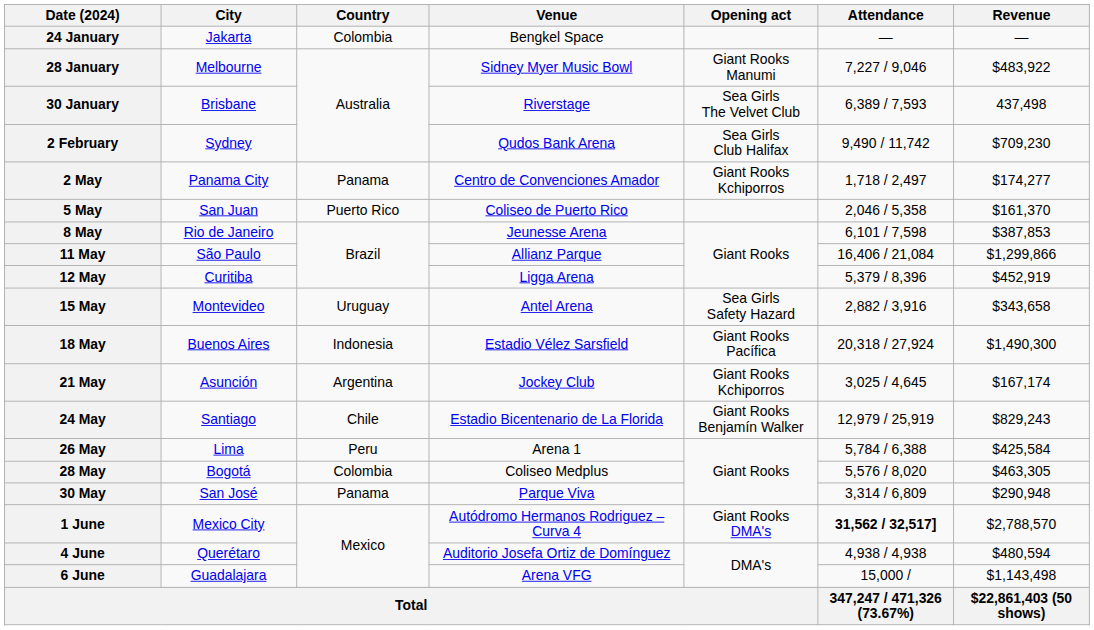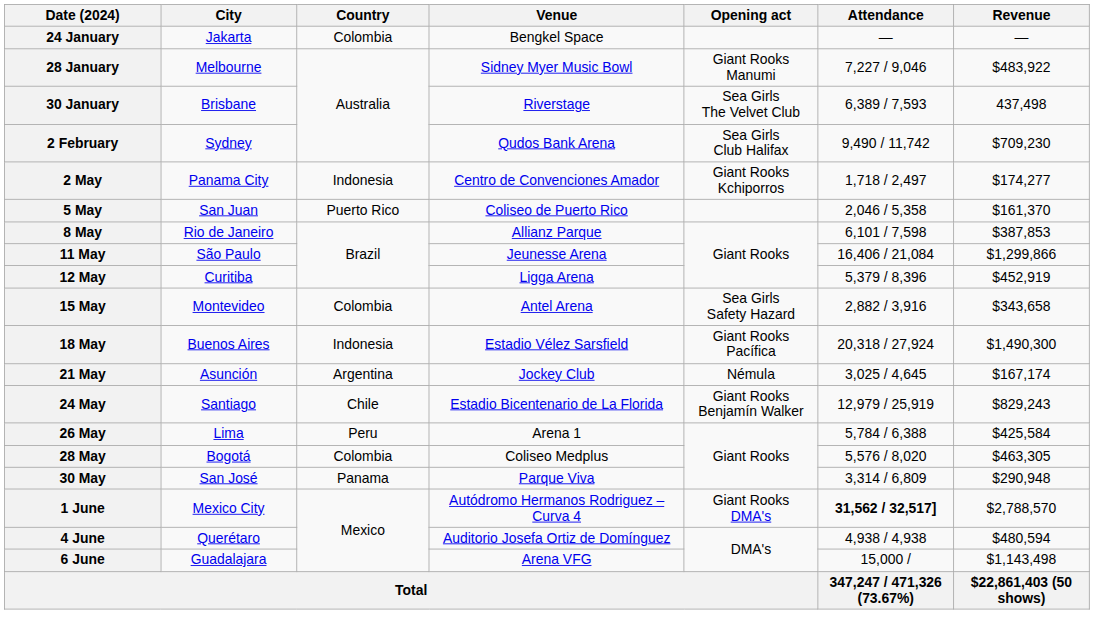2 May | Country: Panama -> Indonesia
8 May | Venue: Jeunesse Arena -> Allianz Parque
11 May | Venue: Allianz Parque -> Jeunesse Arena
15 May | Country: Uruguay -> Colombia
21 May | Opening act: Giant Rooks Kchiporros -> Némula
